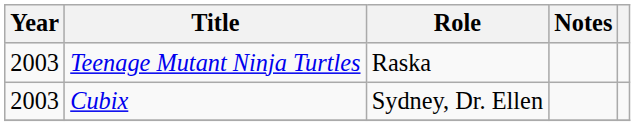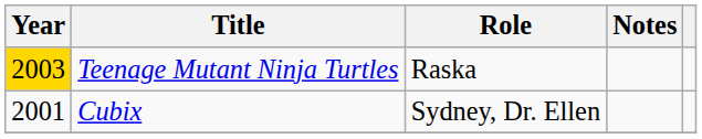Teenage Mutant Ninja Turtles | Year: no background -> gold background
Cubix | Year: 2003 -> 2001
